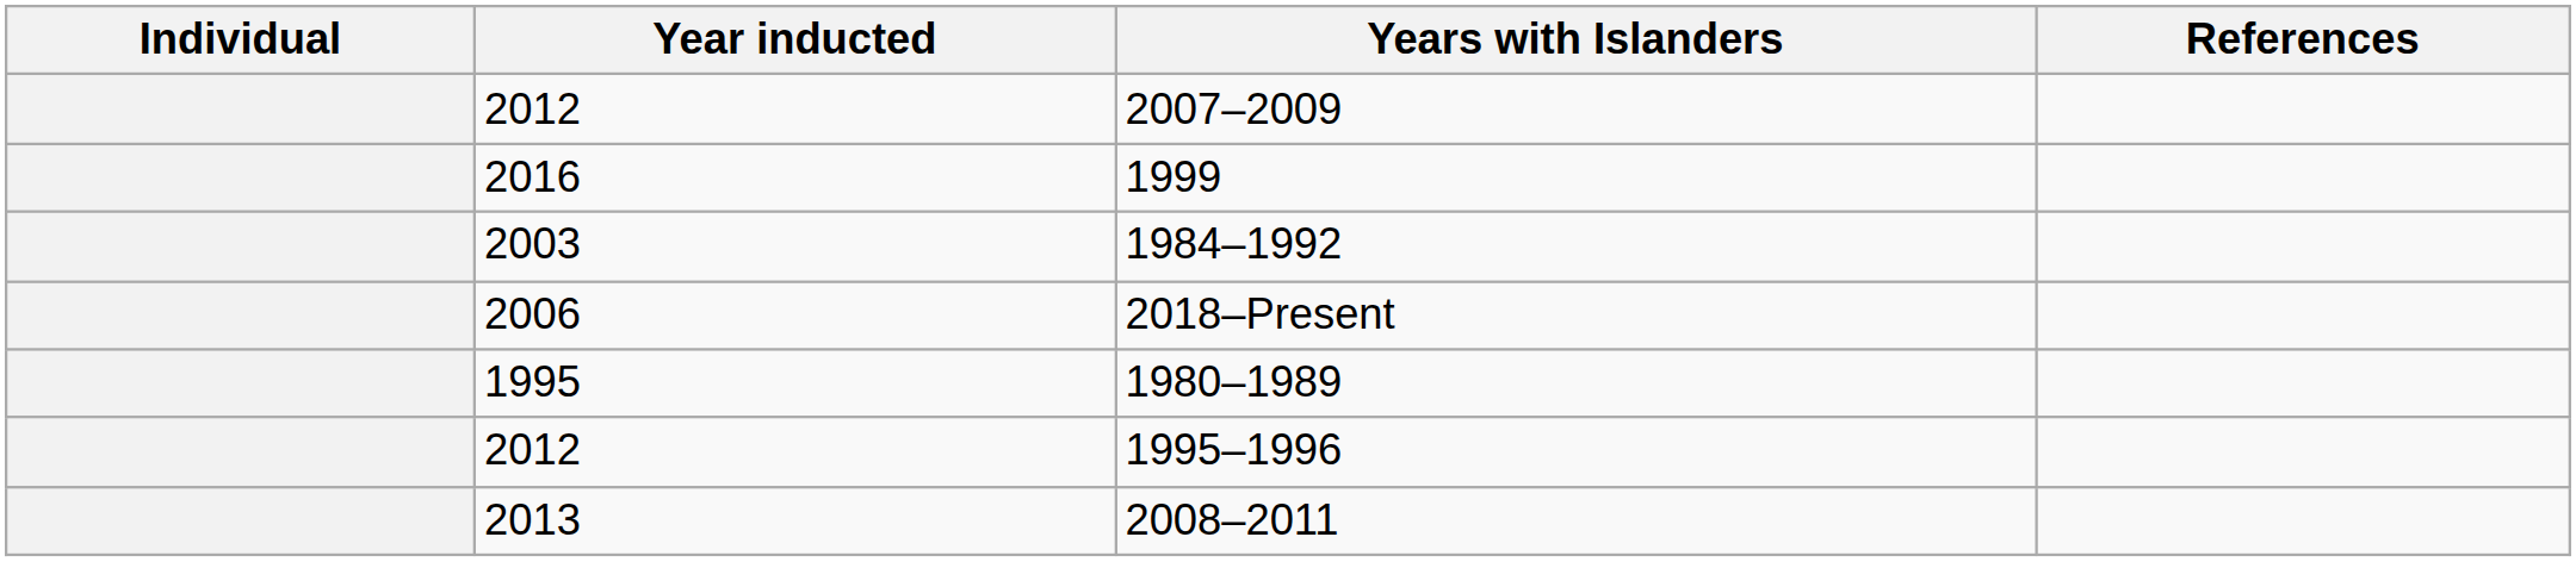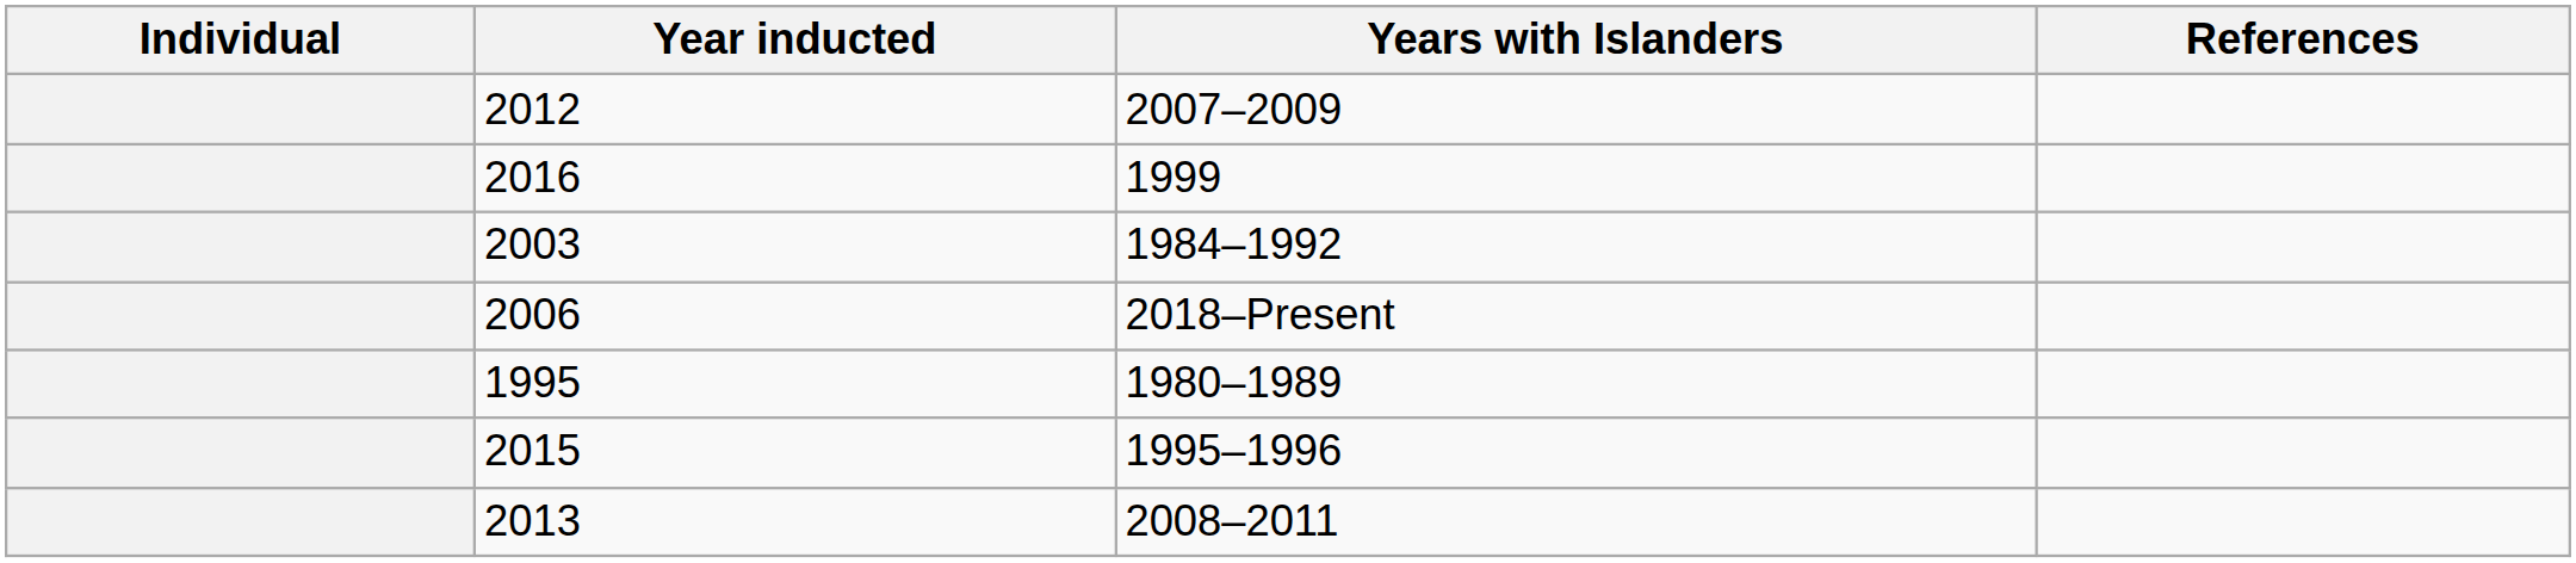1995–1996 | Year inducted: 2012 -> 2015
